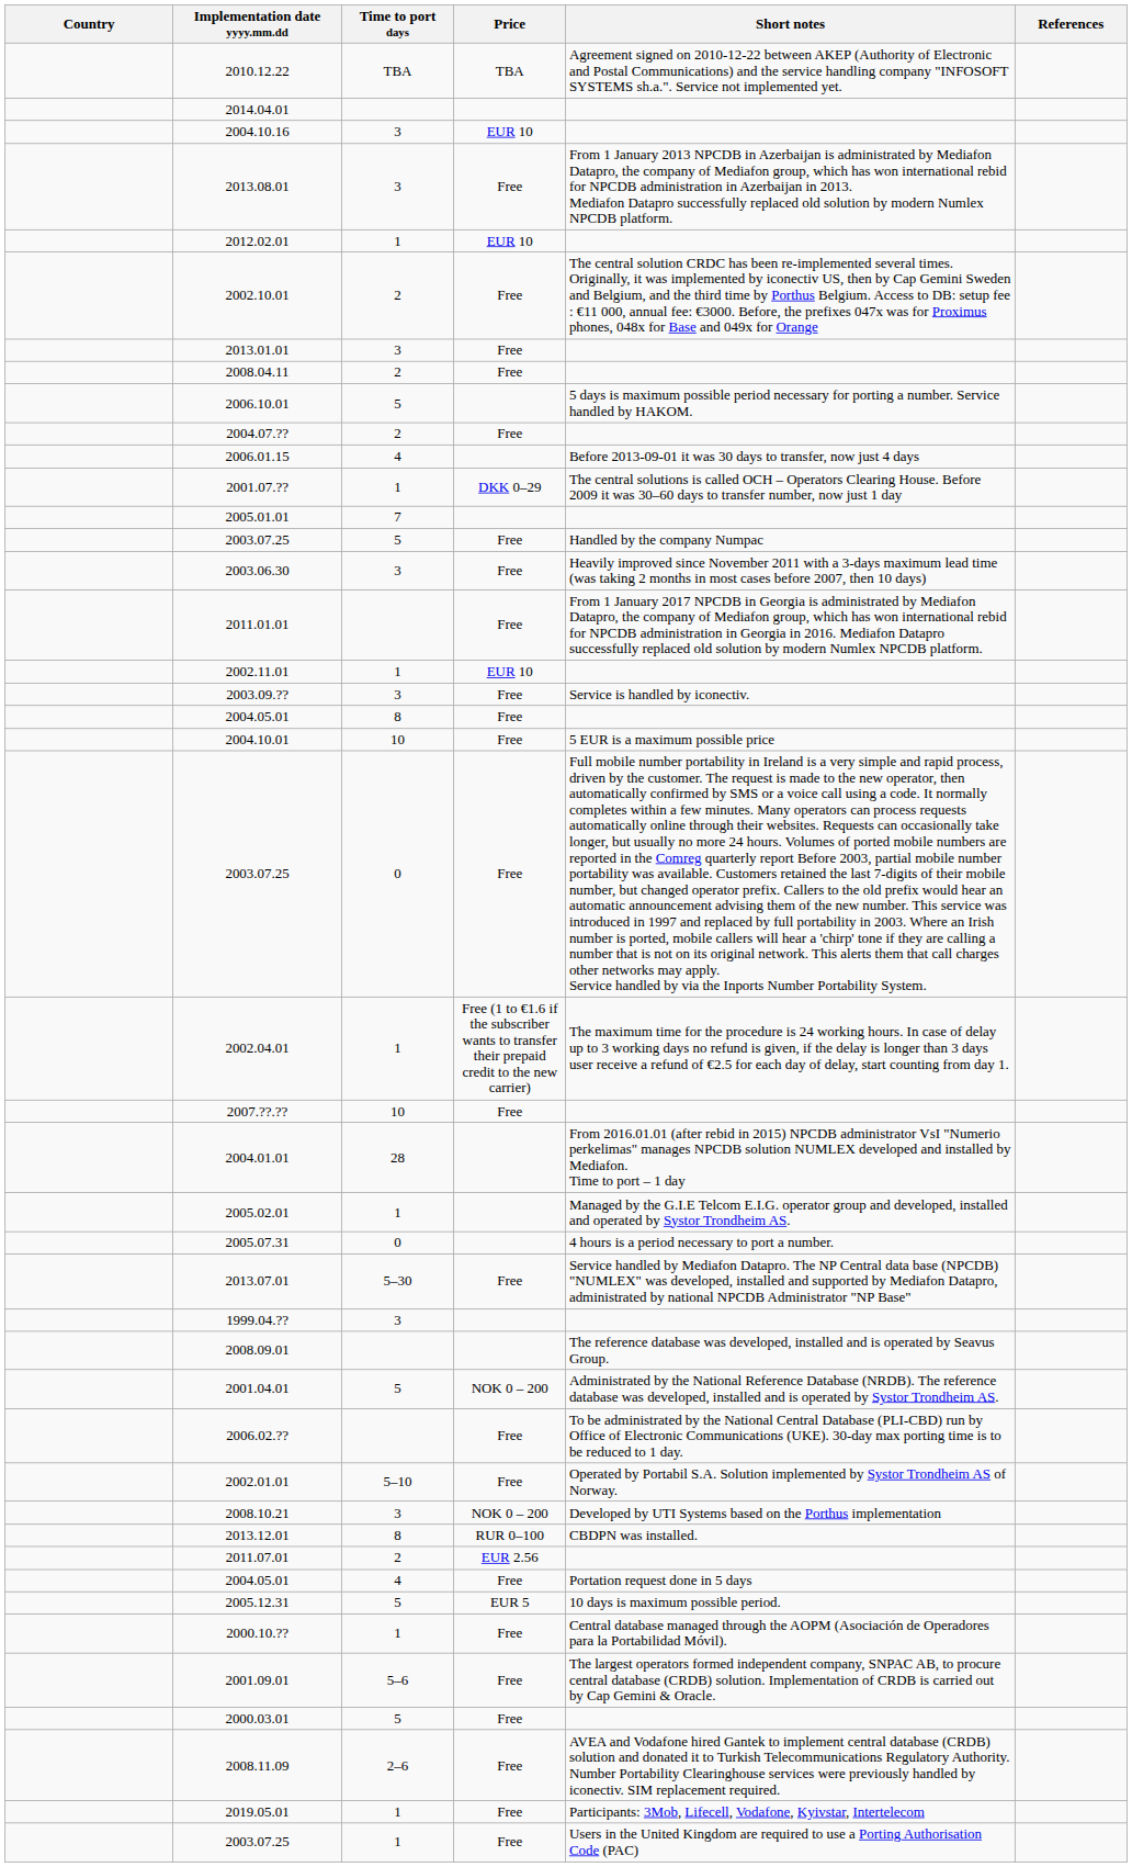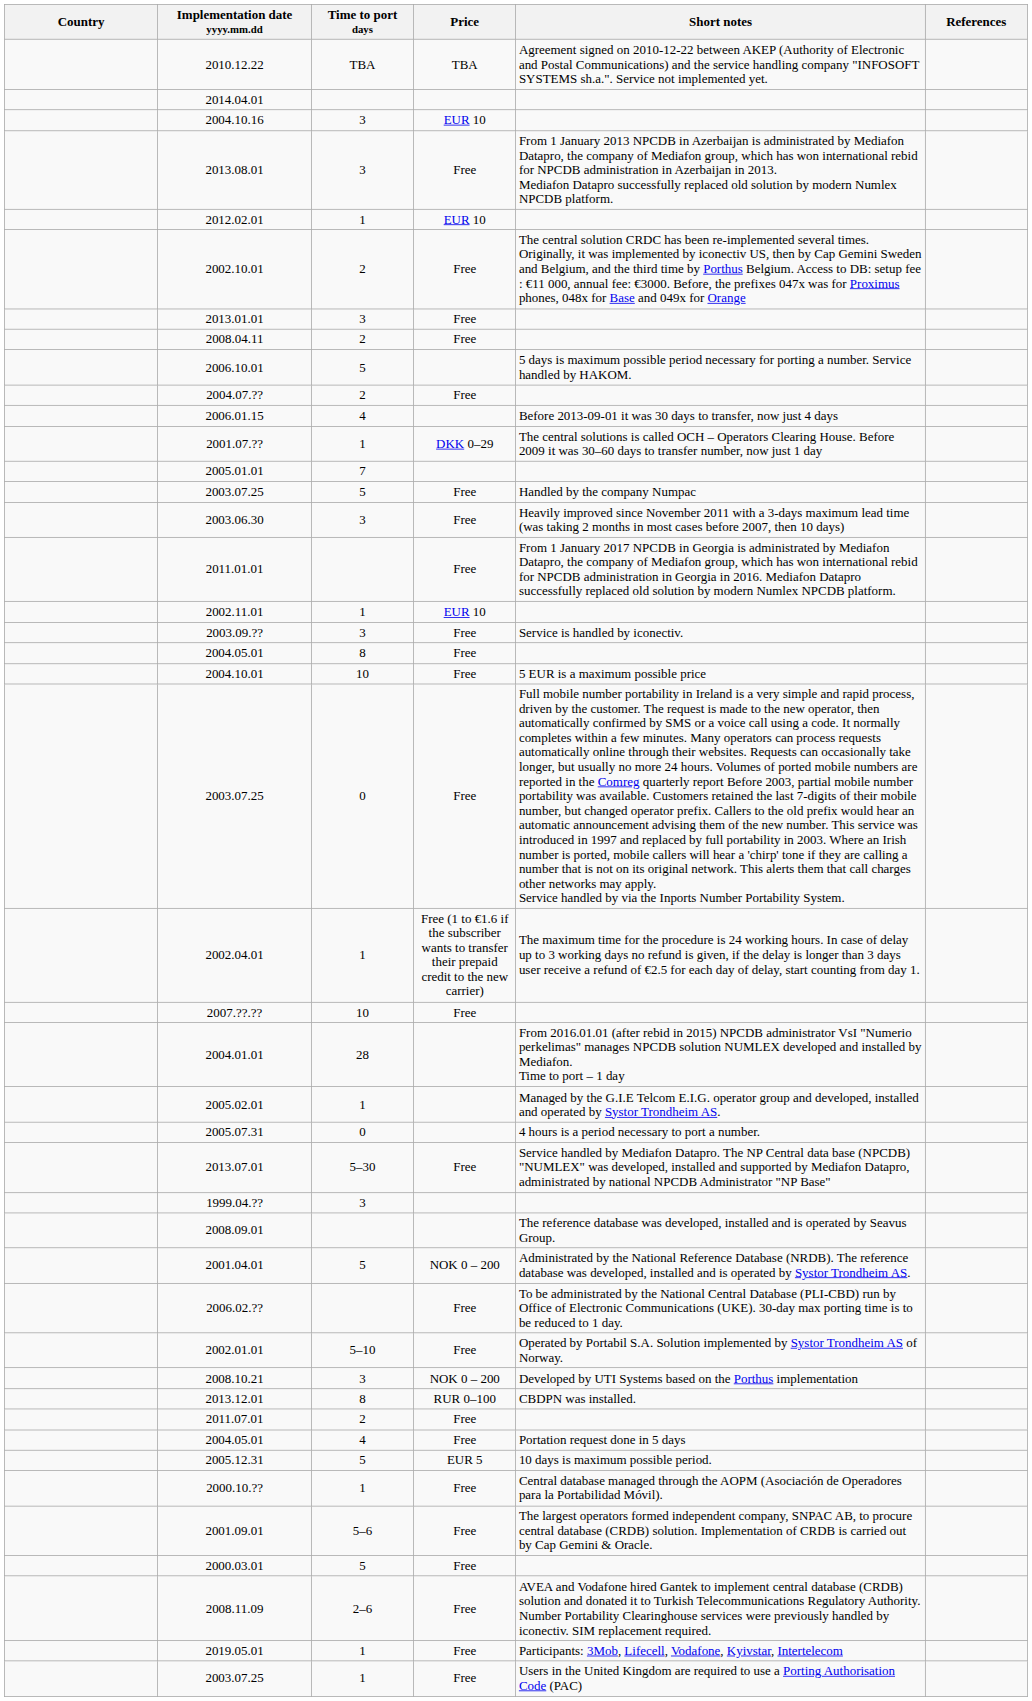2011.07.01 | Price: EUR 2.56 -> Free
